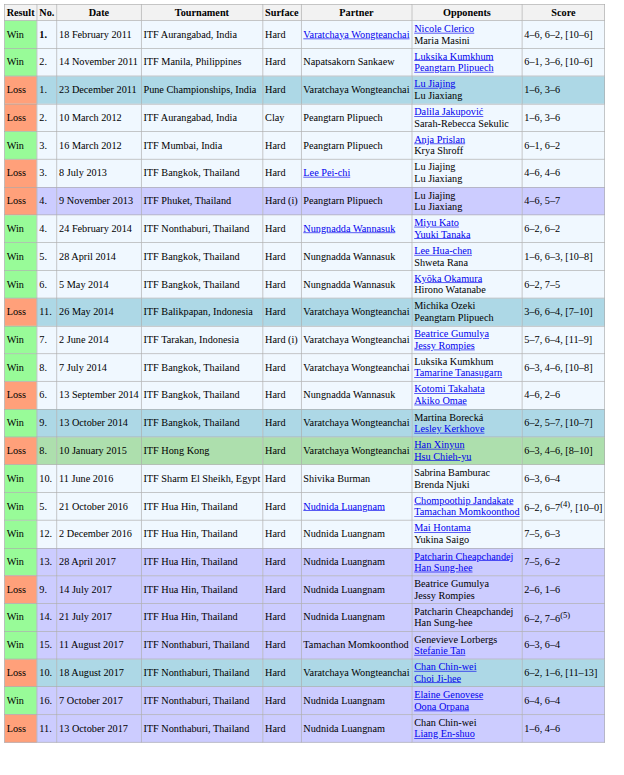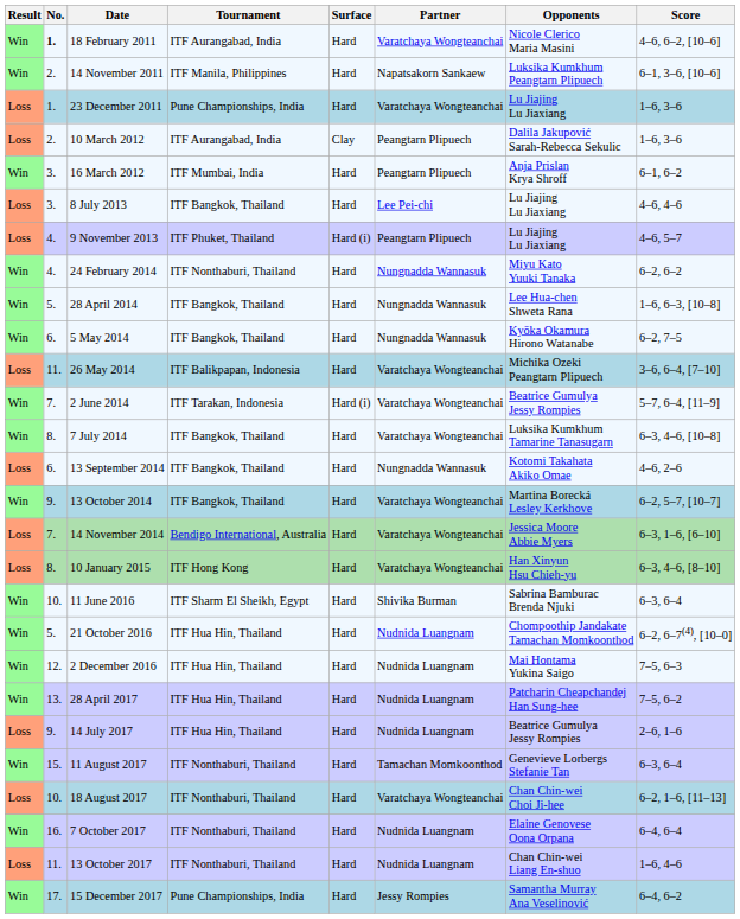+ row: Loss | 7. | 14 November 2014 | Bendigo International, Australia | Hard | Varatchaya Wongteanchai | Jessica Moore Abbie Myers | 6–3, 1–6, [6–10]
- row: Win | 14. | 21 July 2017 | ITF Hua Hin, Thailand | Hard | Nudnida Luangnam | Patcharin Cheapchandej Han Sung-hee | 6–2, 7–6(5)
+ row: Win | 17. | 15 December 2017 | Pune Championships, India | Hard | Jessy Rompies | Samantha Murray Ana Veselinović | 6–4, 6–2
